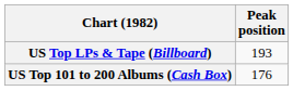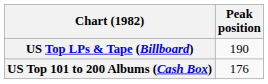US Top LPs & Tape (Billboard) | Peak position: 193 -> 190
